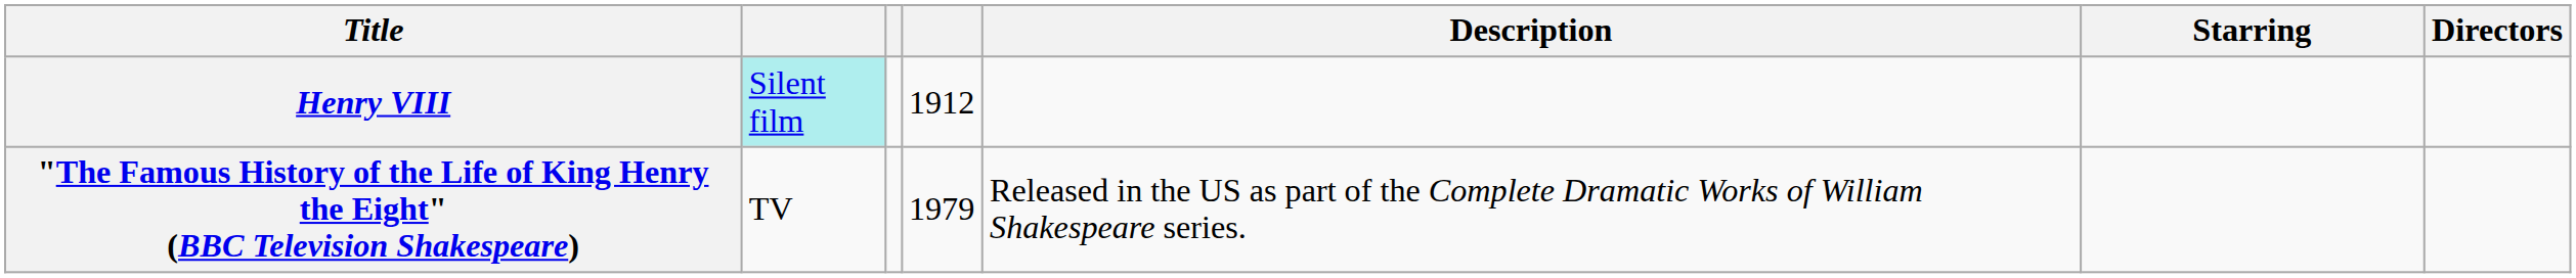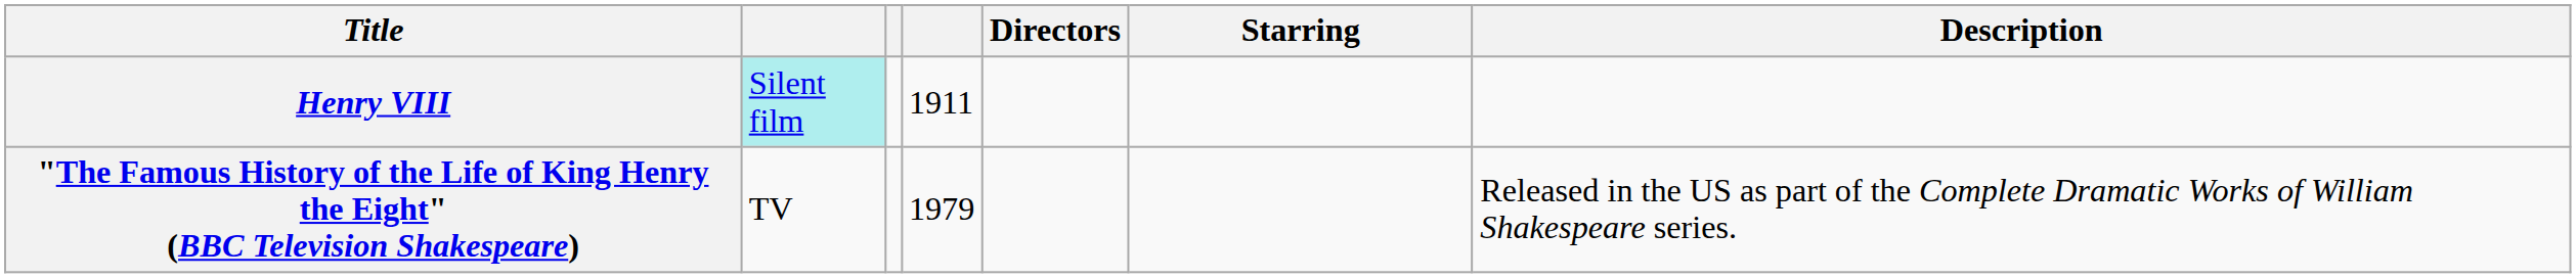columns swapped: Directors <-> Description
Henry VIII | column 4: 1912 -> 1911
